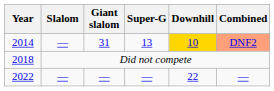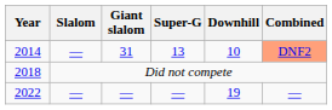2014 | Downhill: gold background -> no background
2022 | Downhill: 22 -> 19
